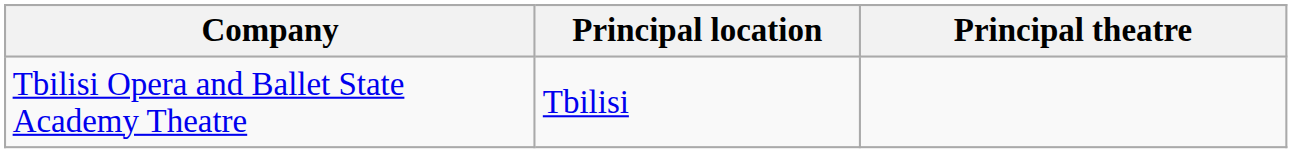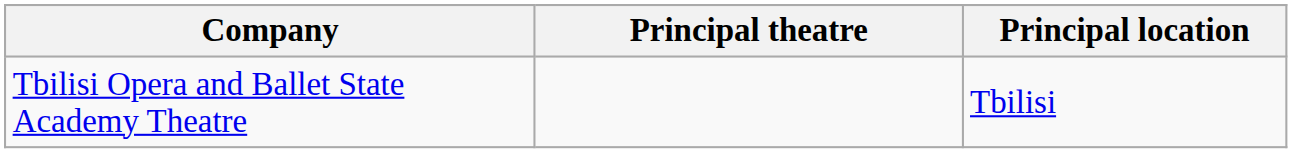columns swapped: Principal theatre <-> Principal location
